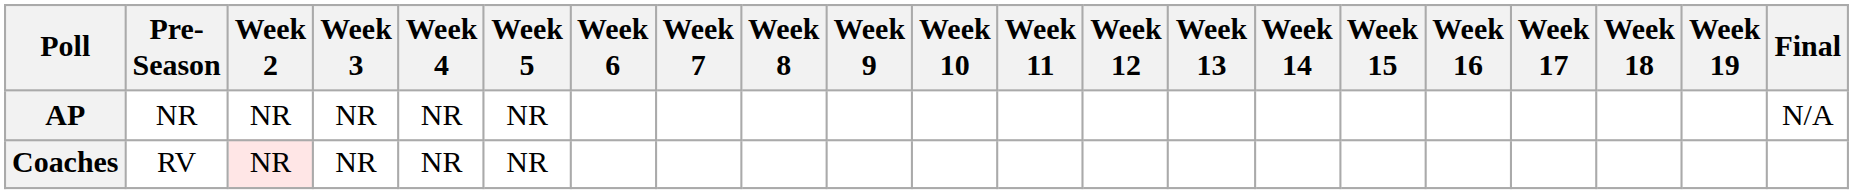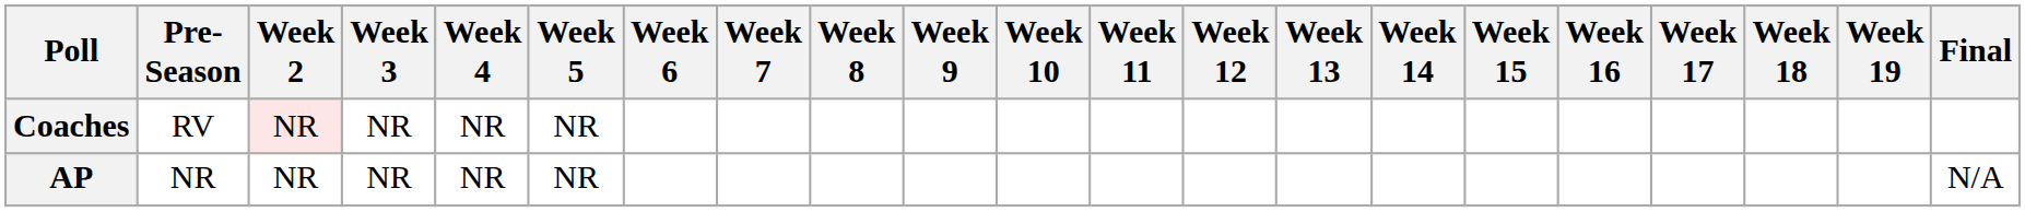rows swapped: AP <-> Coaches
